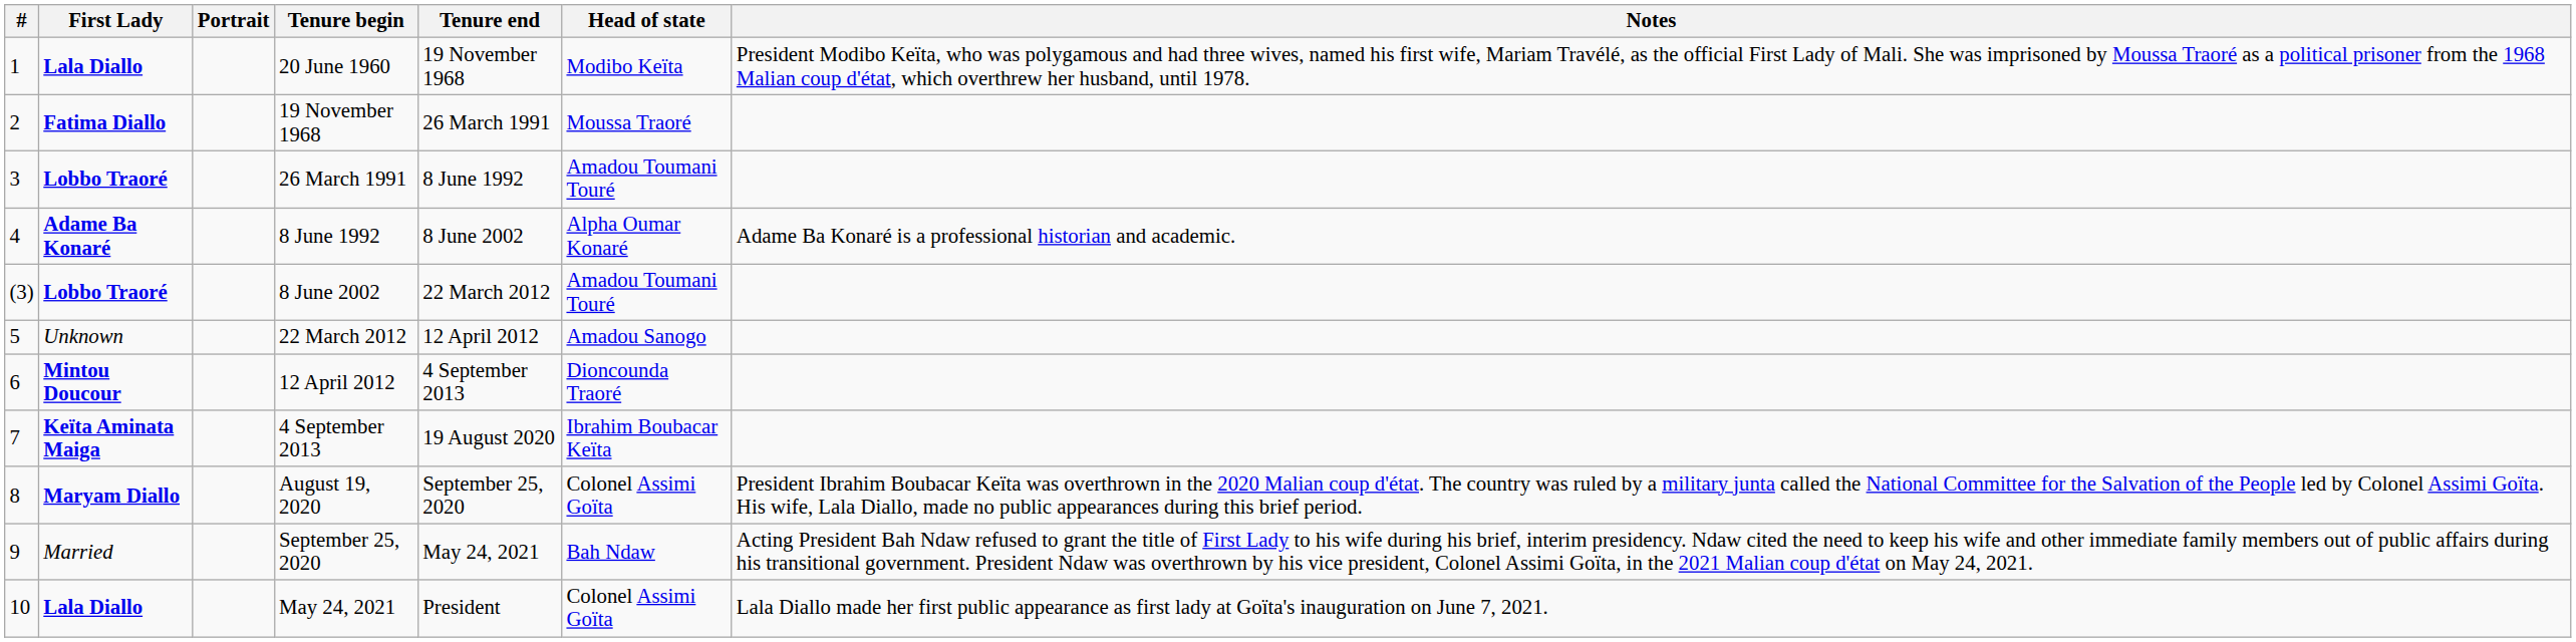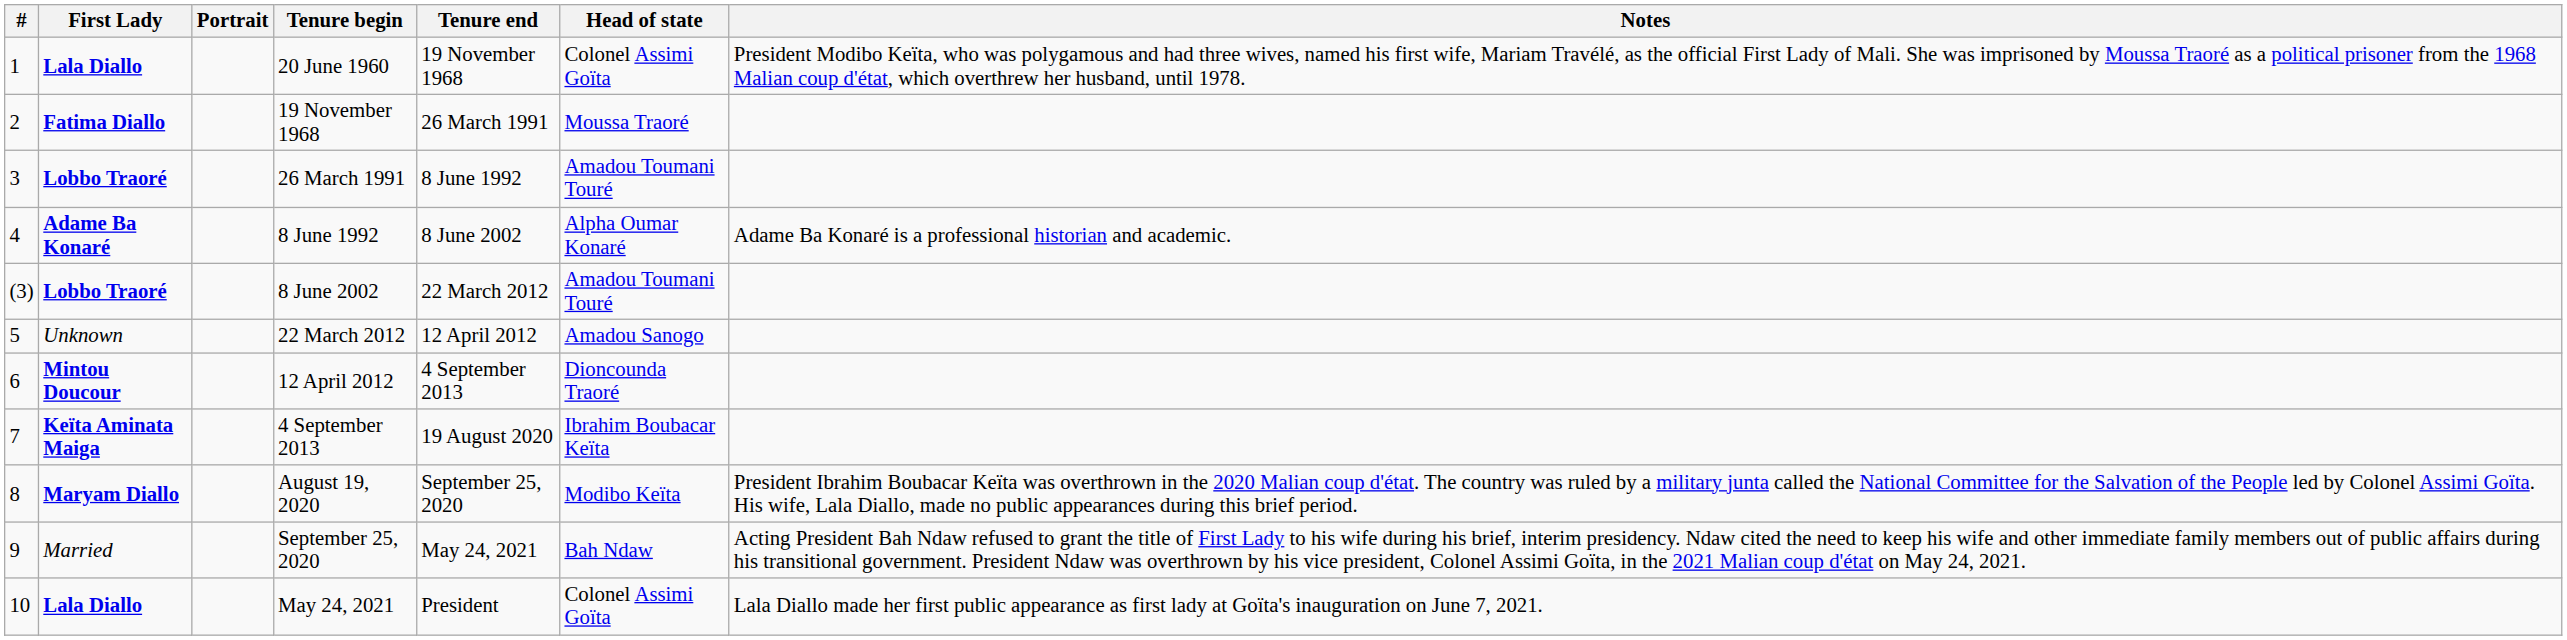20 June 1960 | Head of state: Modibo Keïta -> Colonel Assimi Goïta
August 19, 2020 | Head of state: Colonel Assimi Goïta -> Modibo Keïta
